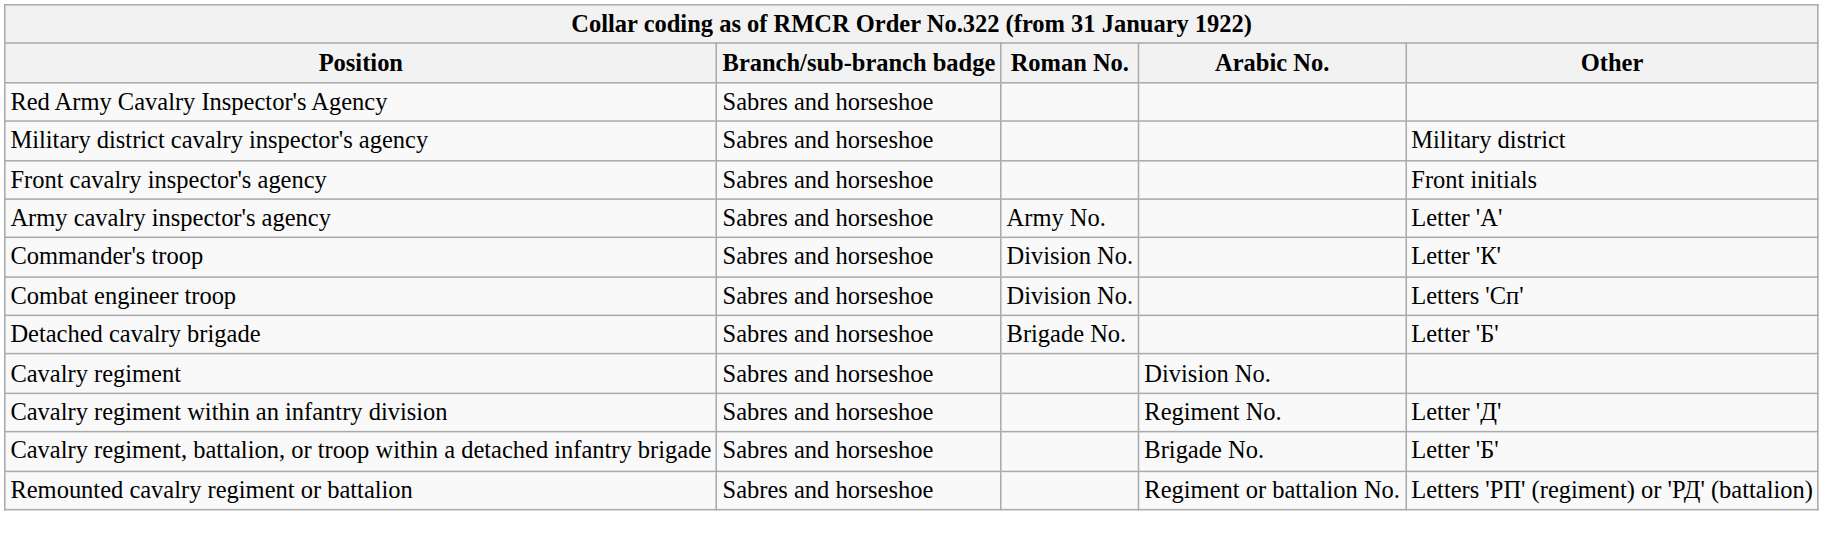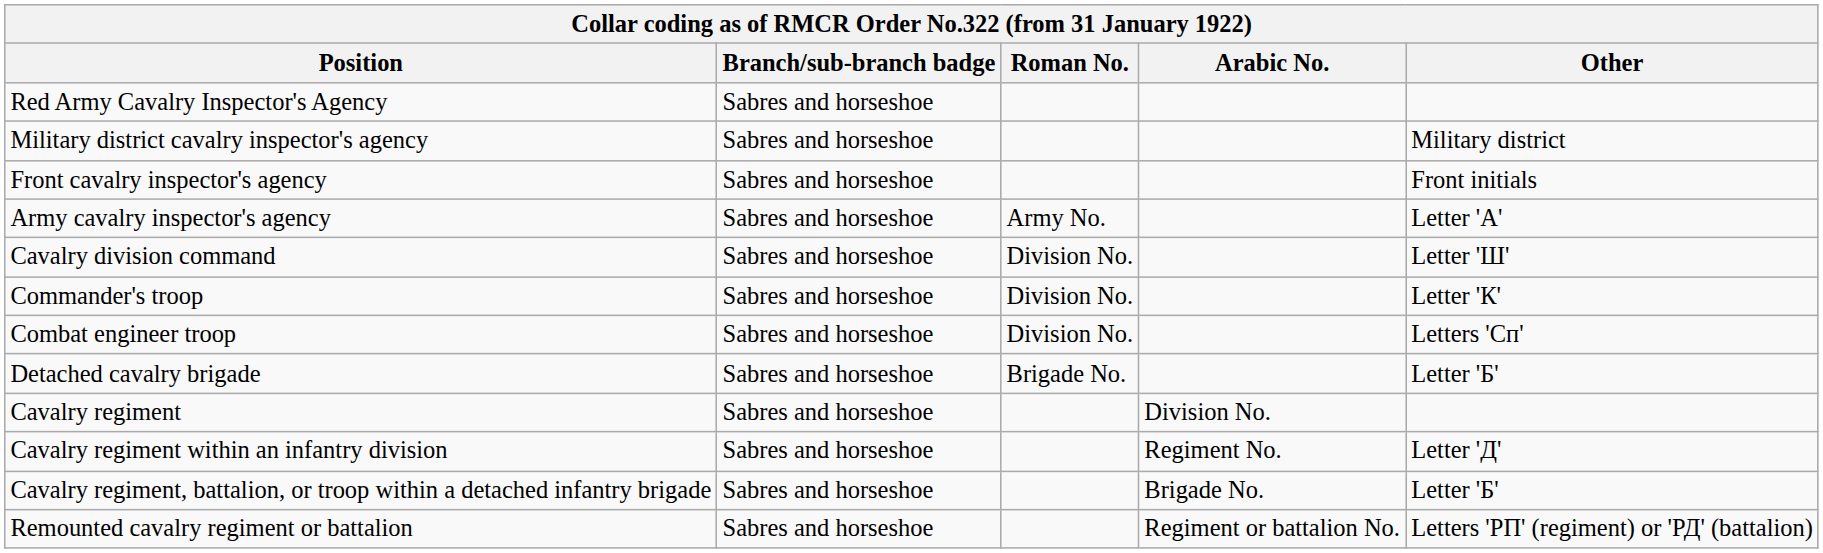+ row: Cavalry division command | Sabres and horseshoe | Division No. | Letter 'Ш'
